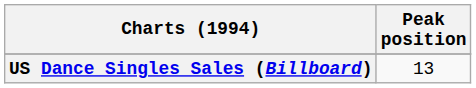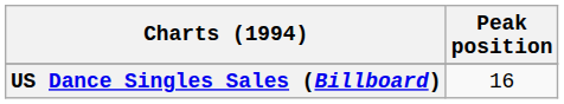US Dance Singles Sales (Billboard) | Peak position: 13 -> 16
